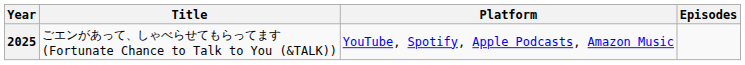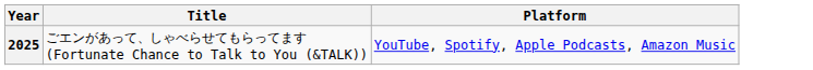- column: Episodes
